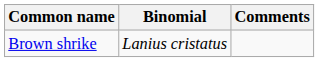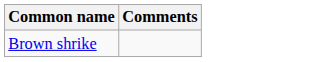- column: Binomial | Lanius cristatus
